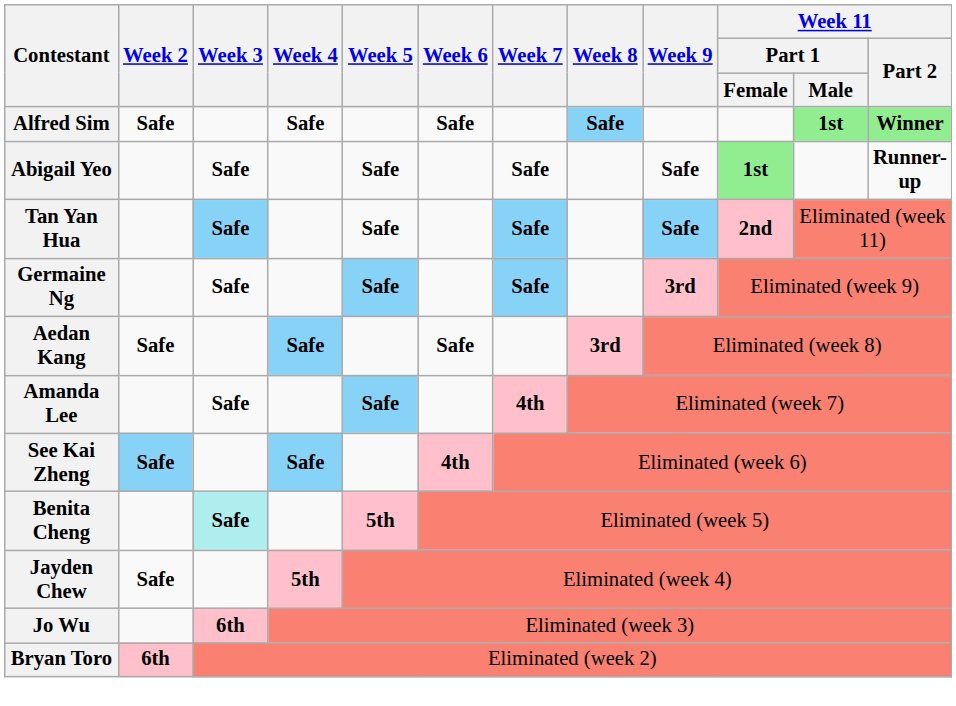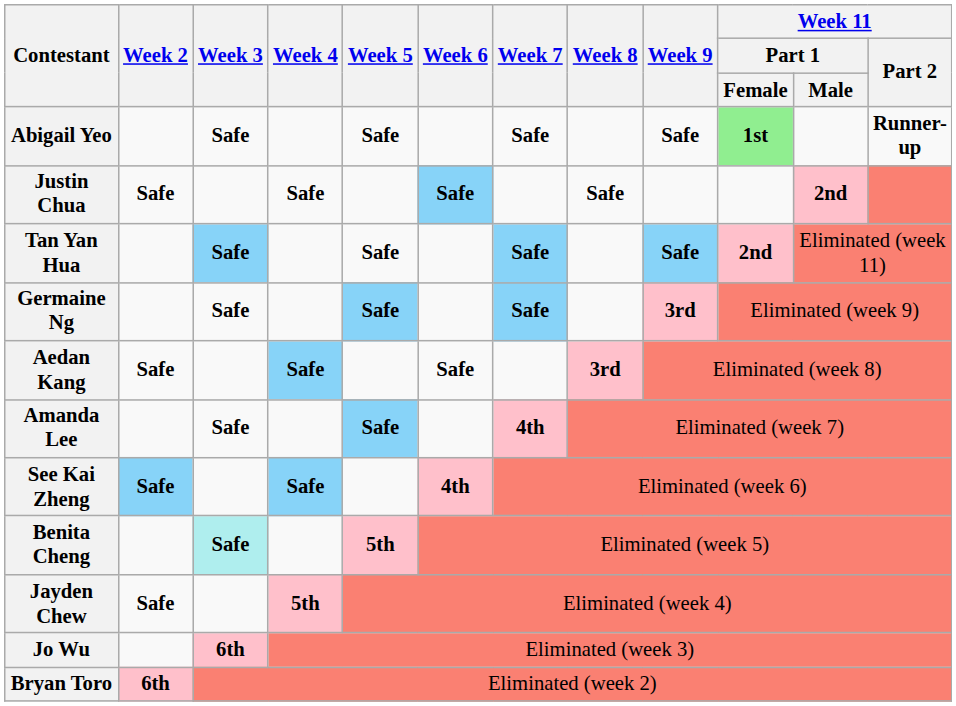- row: Alfred Sim | Safe | Safe | Safe | Safe | 1st | Winner
+ row: Justin Chua | Safe | Safe | Safe | Safe | 2nd
